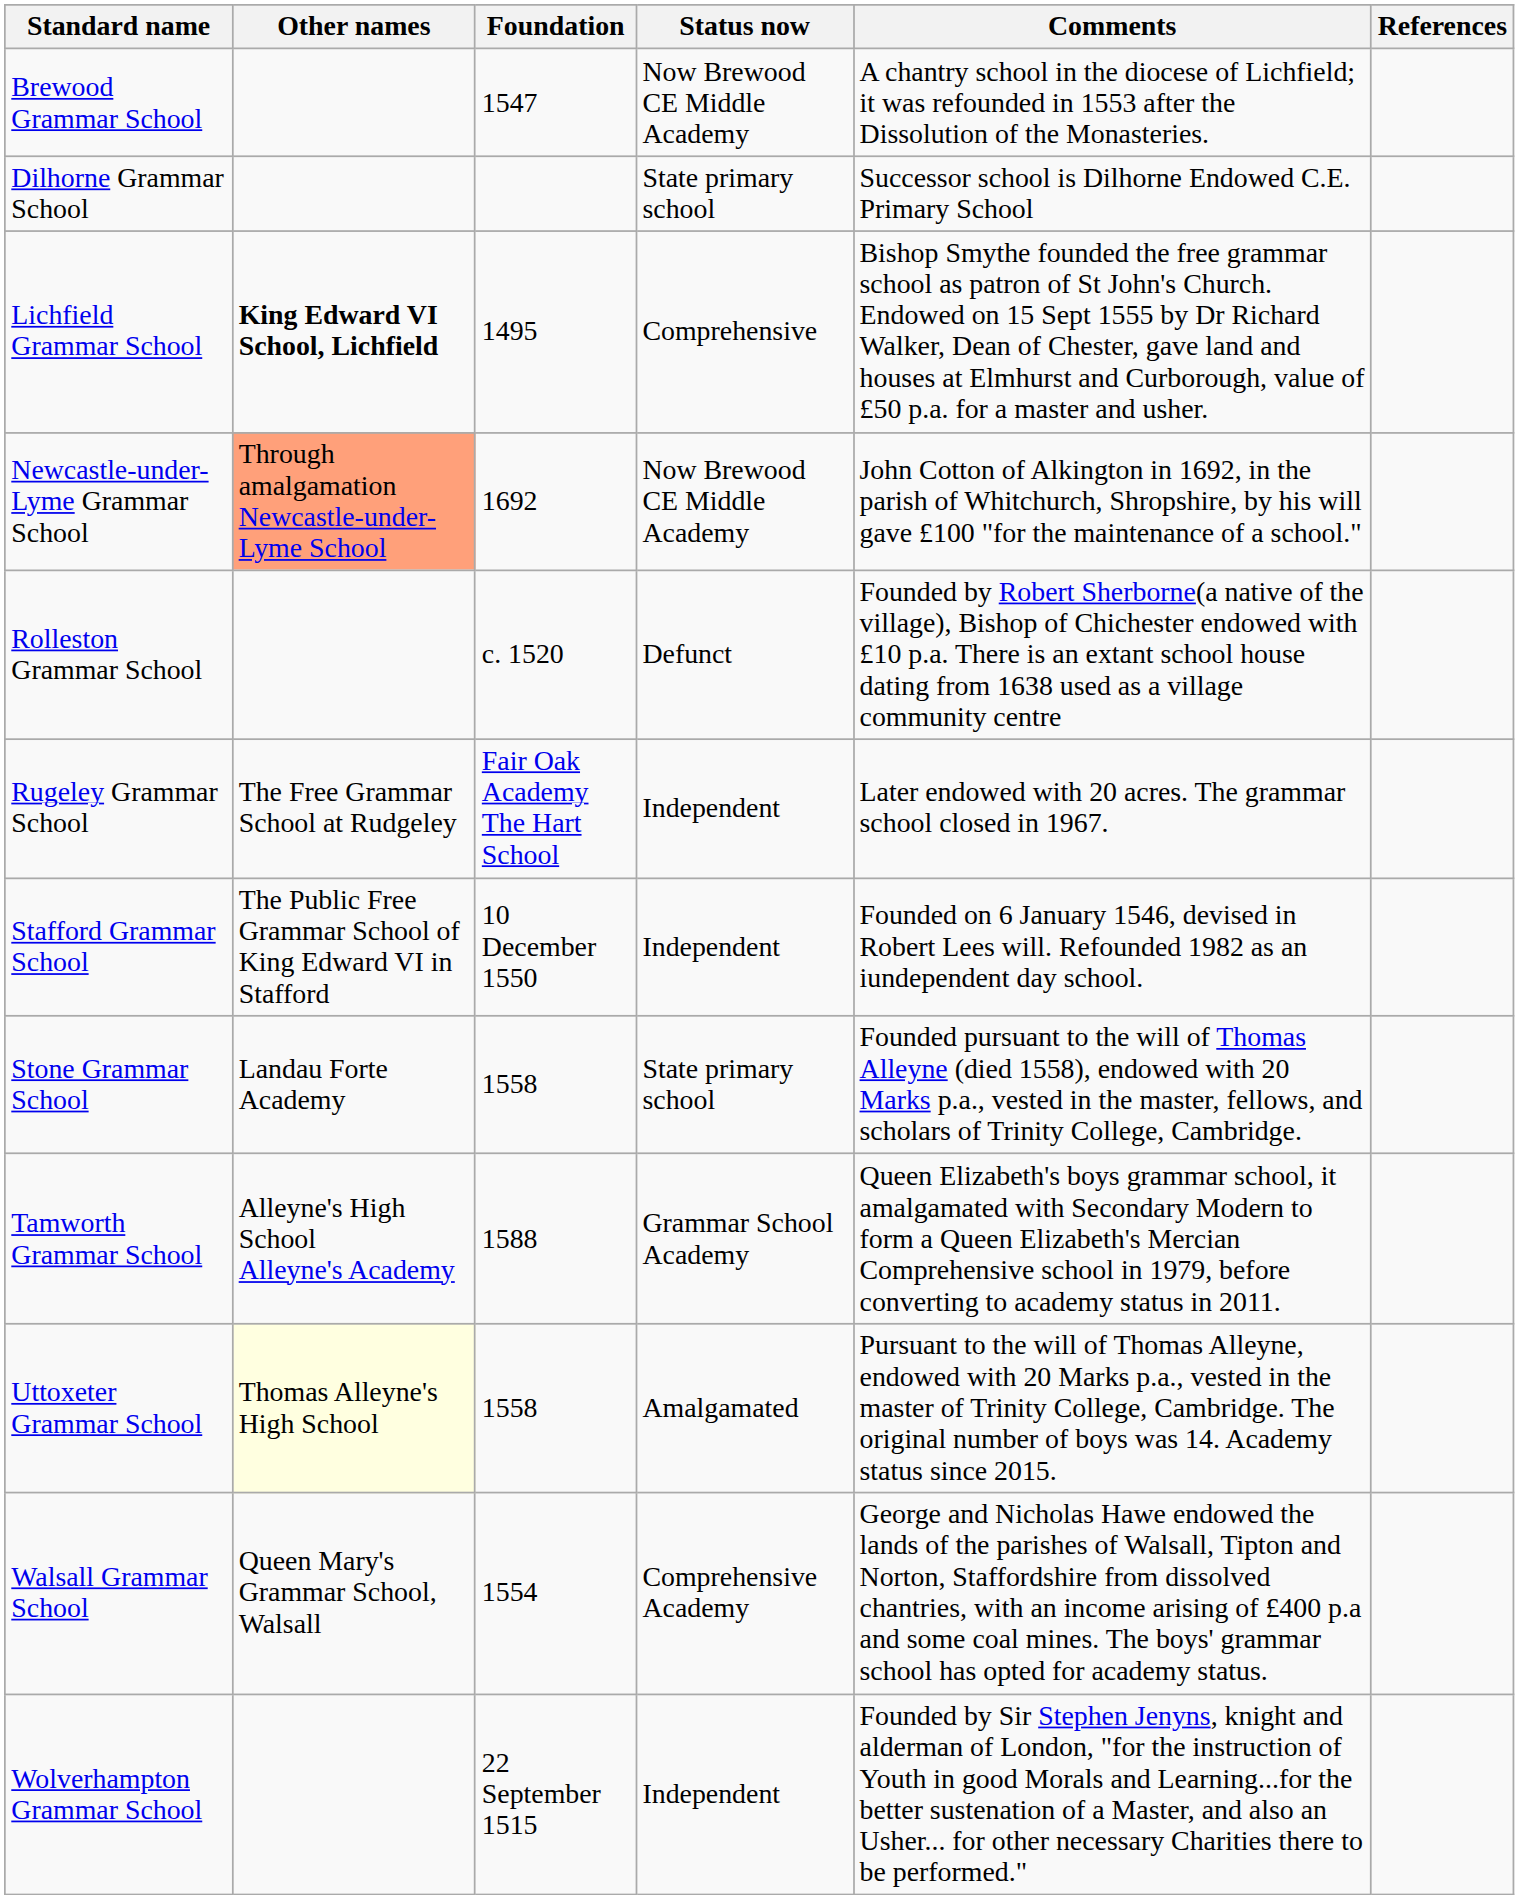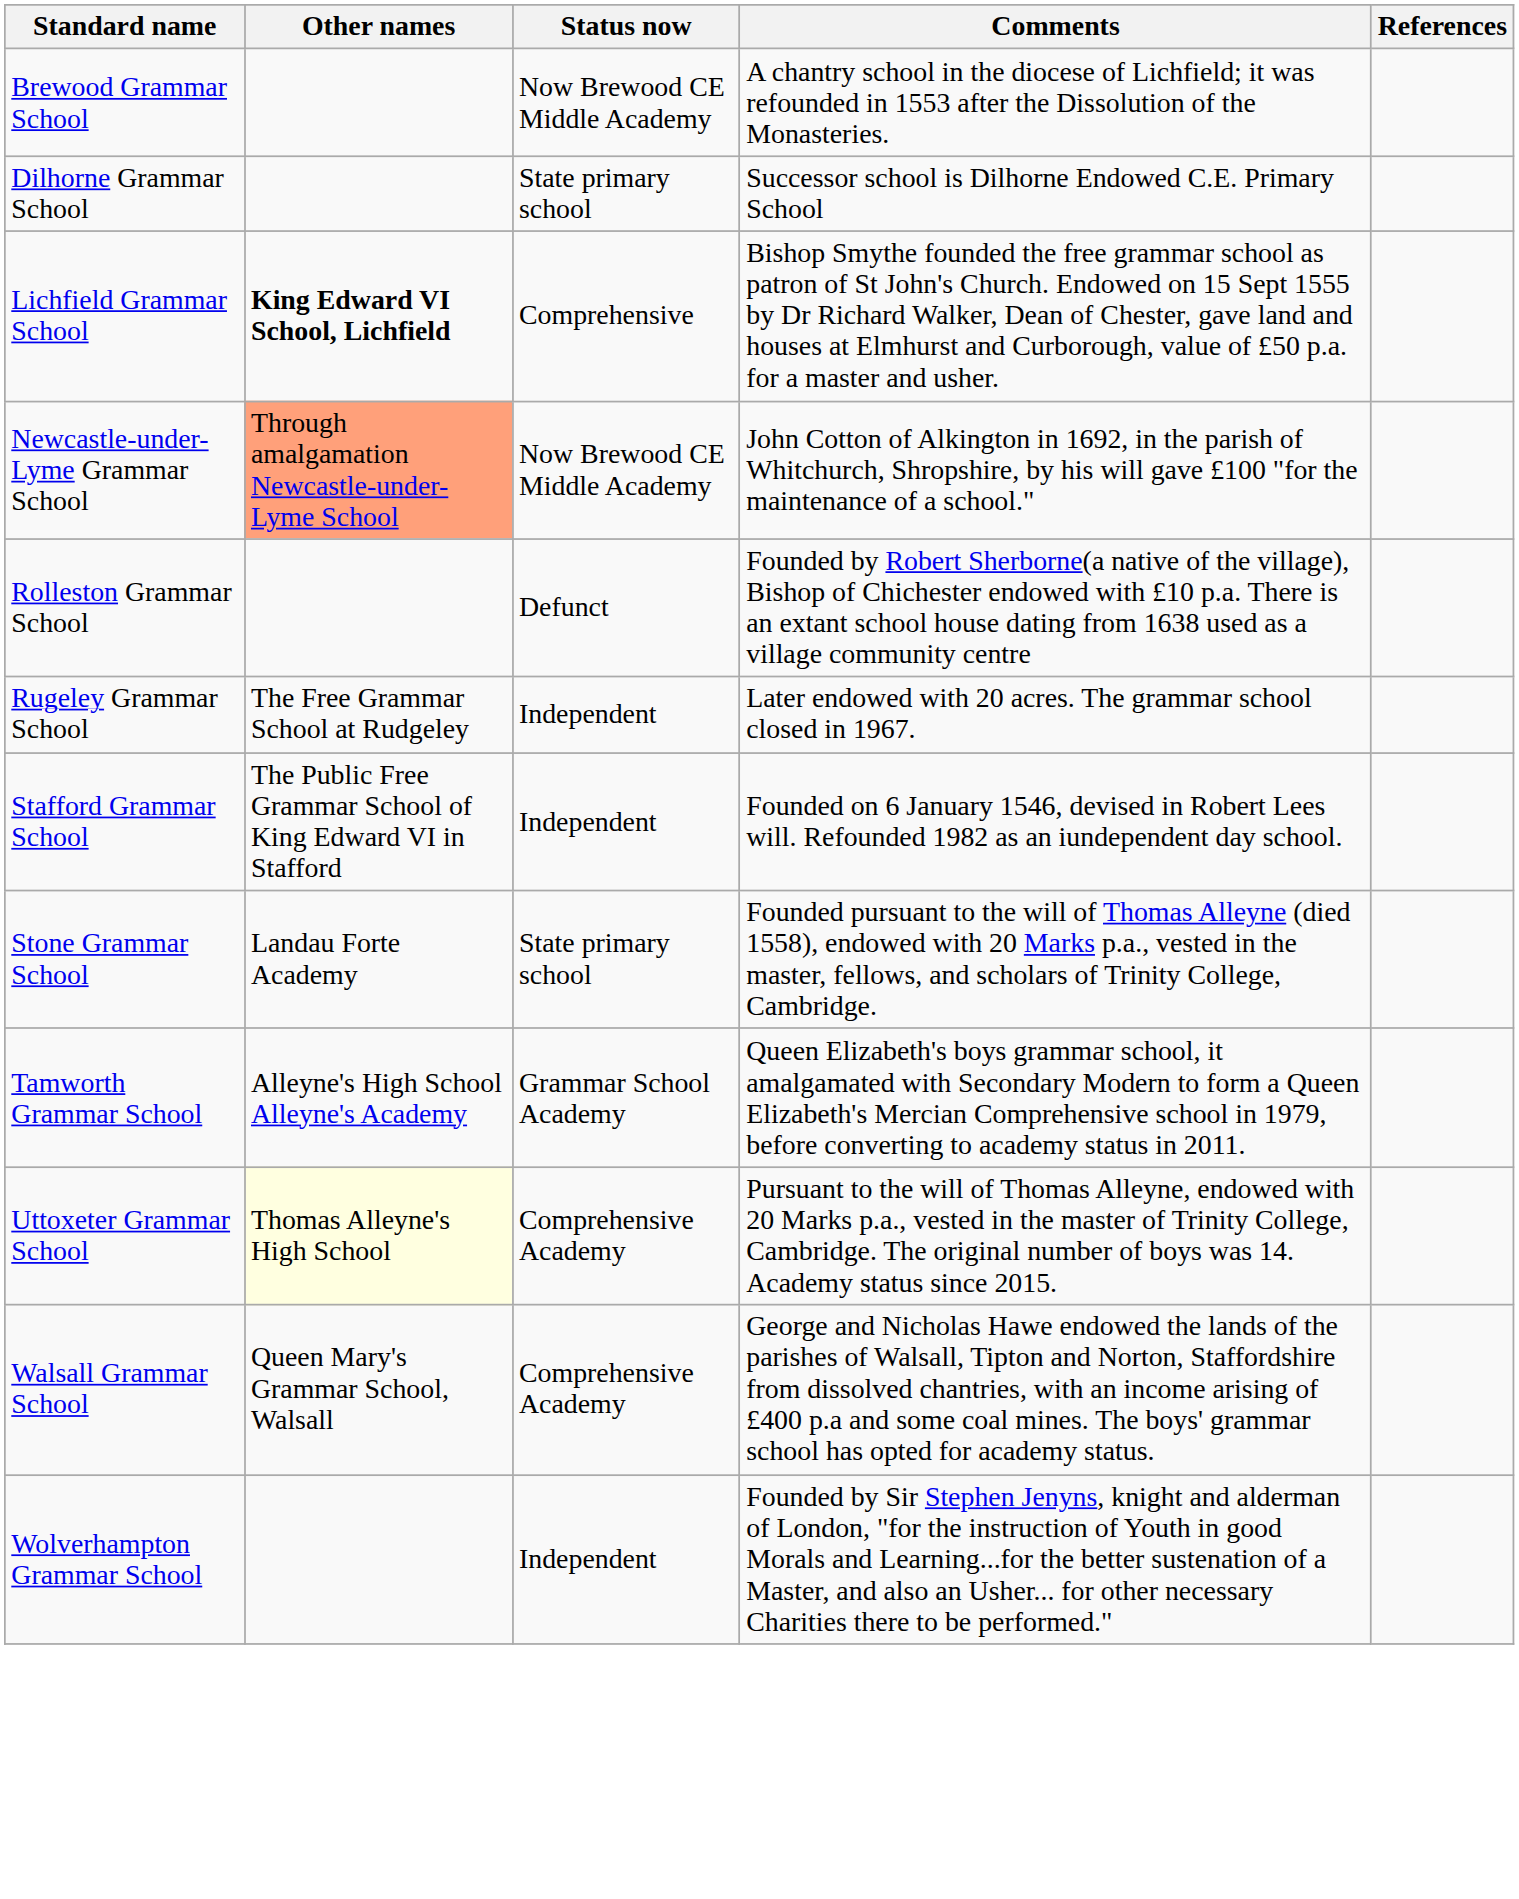- column: Foundation | 1547 | 1495 | 1692 | c. 1520 | Fair Oak Academy The Hart School | 10 December 1550 | 1558 | 1588 | 1558 | 1554 | 22 September 1515
Uttoxeter Grammar School | Status now: Amalgamated -> Comprehensive Academy
